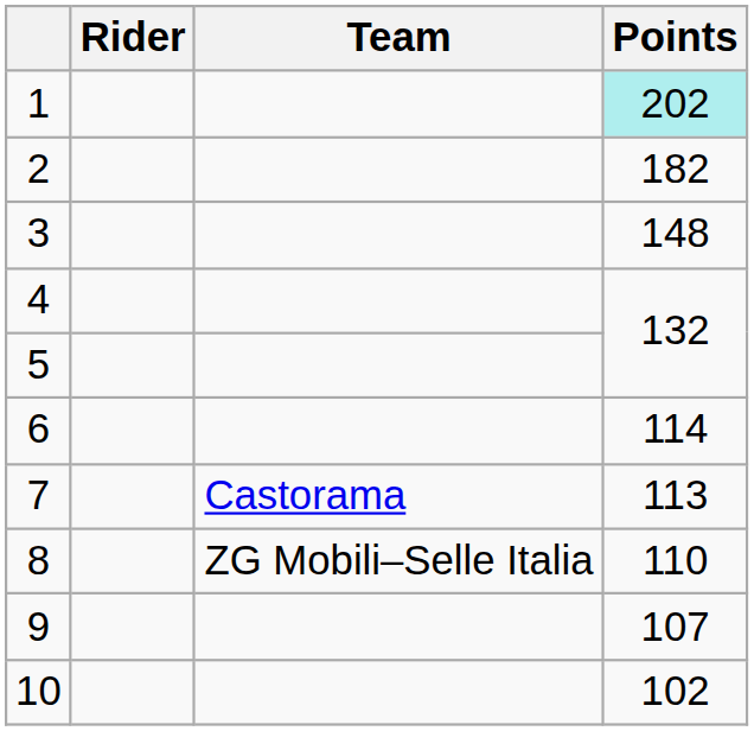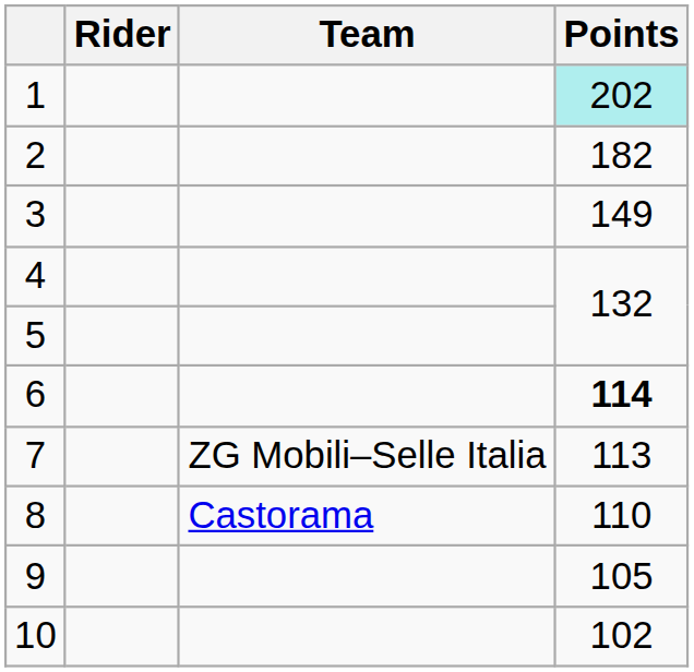3 | Points: 148 -> 149
6 | Points: normal -> bold
7 | Team: Castorama -> ZG Mobili–Selle Italia
8 | Team: ZG Mobili–Selle Italia -> Castorama
9 | Points: 107 -> 105
